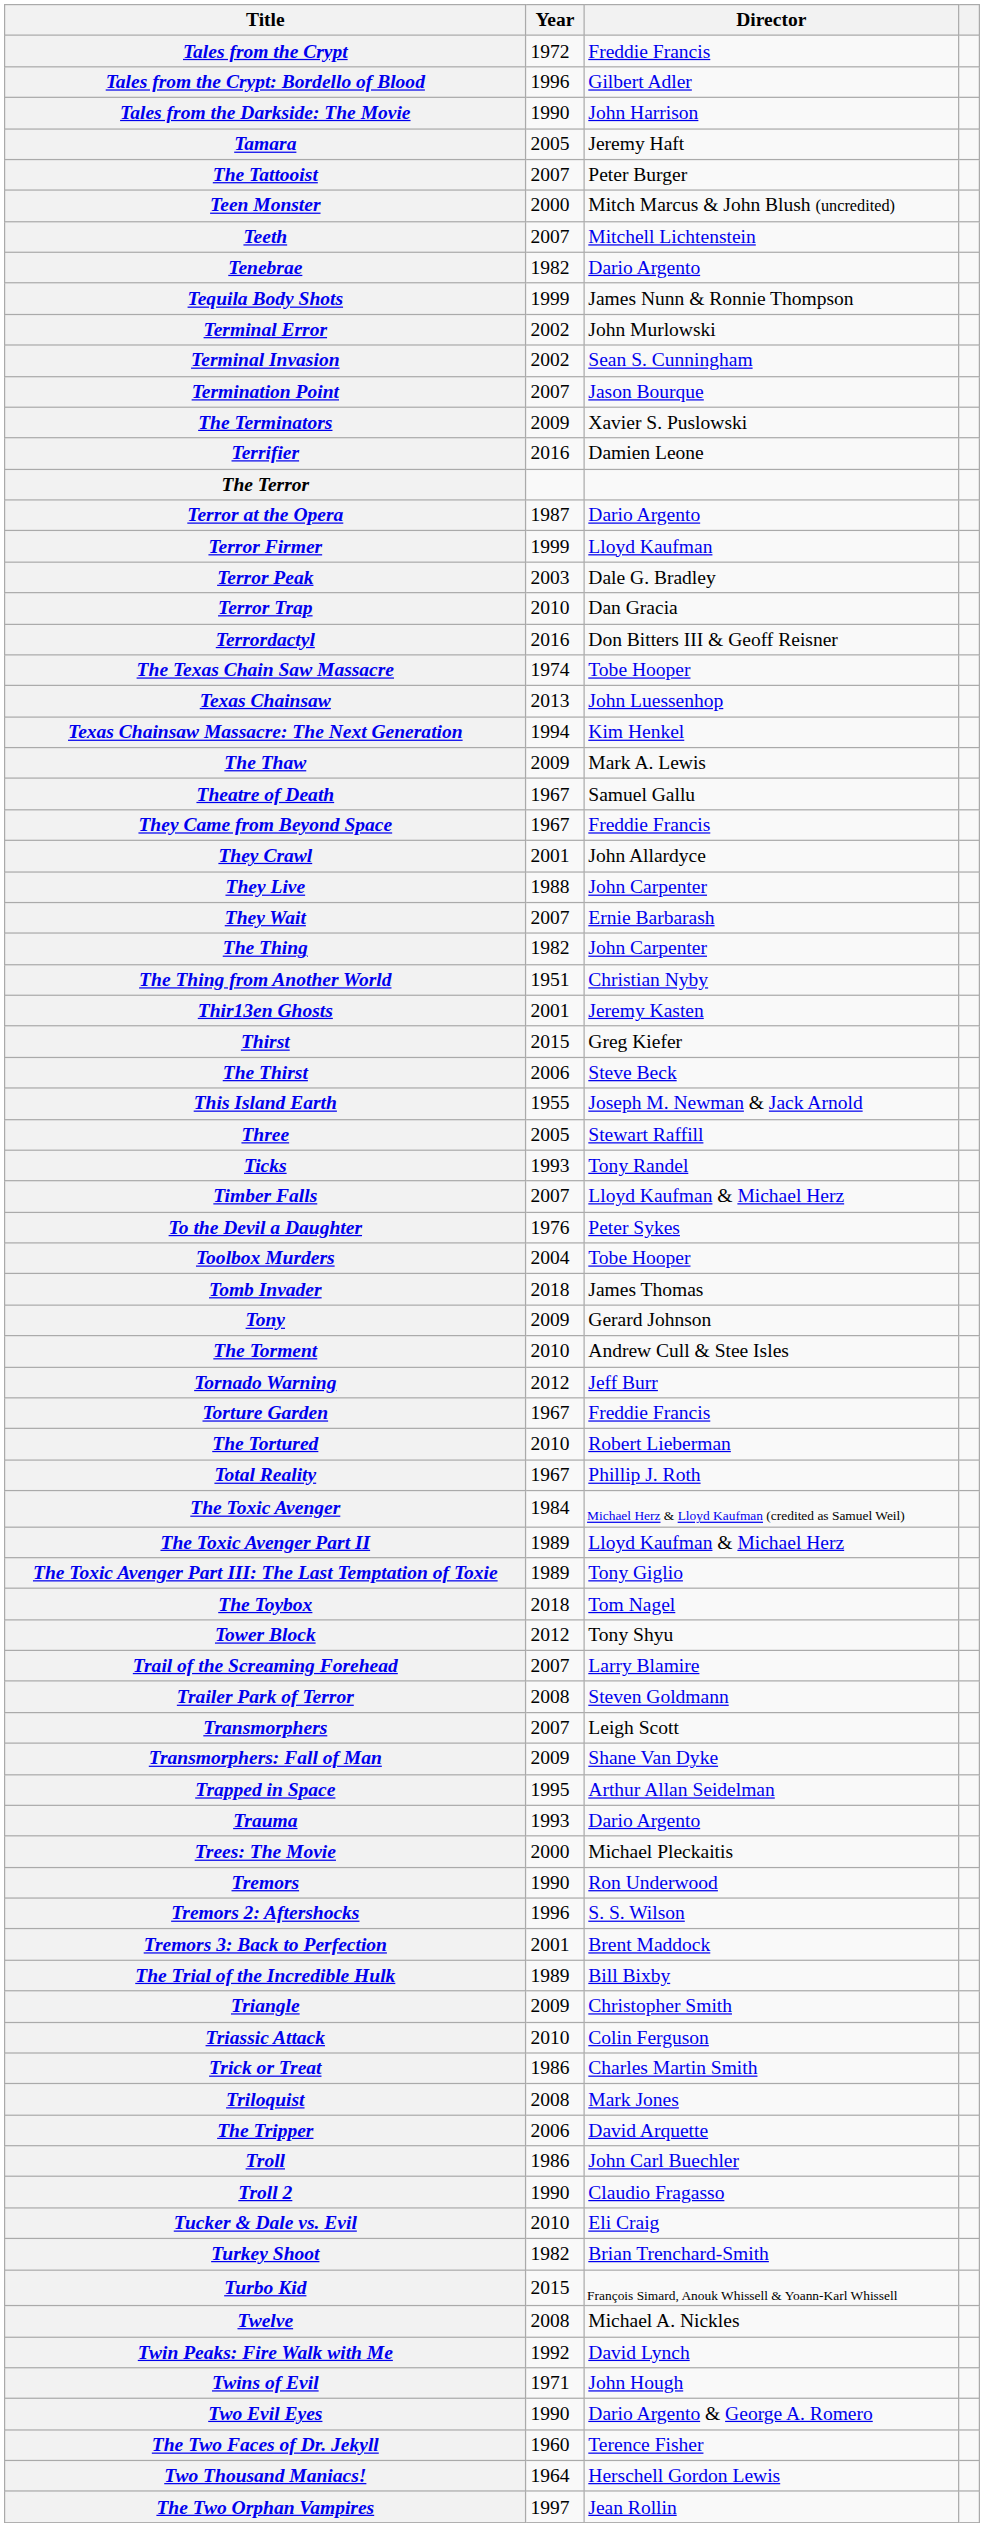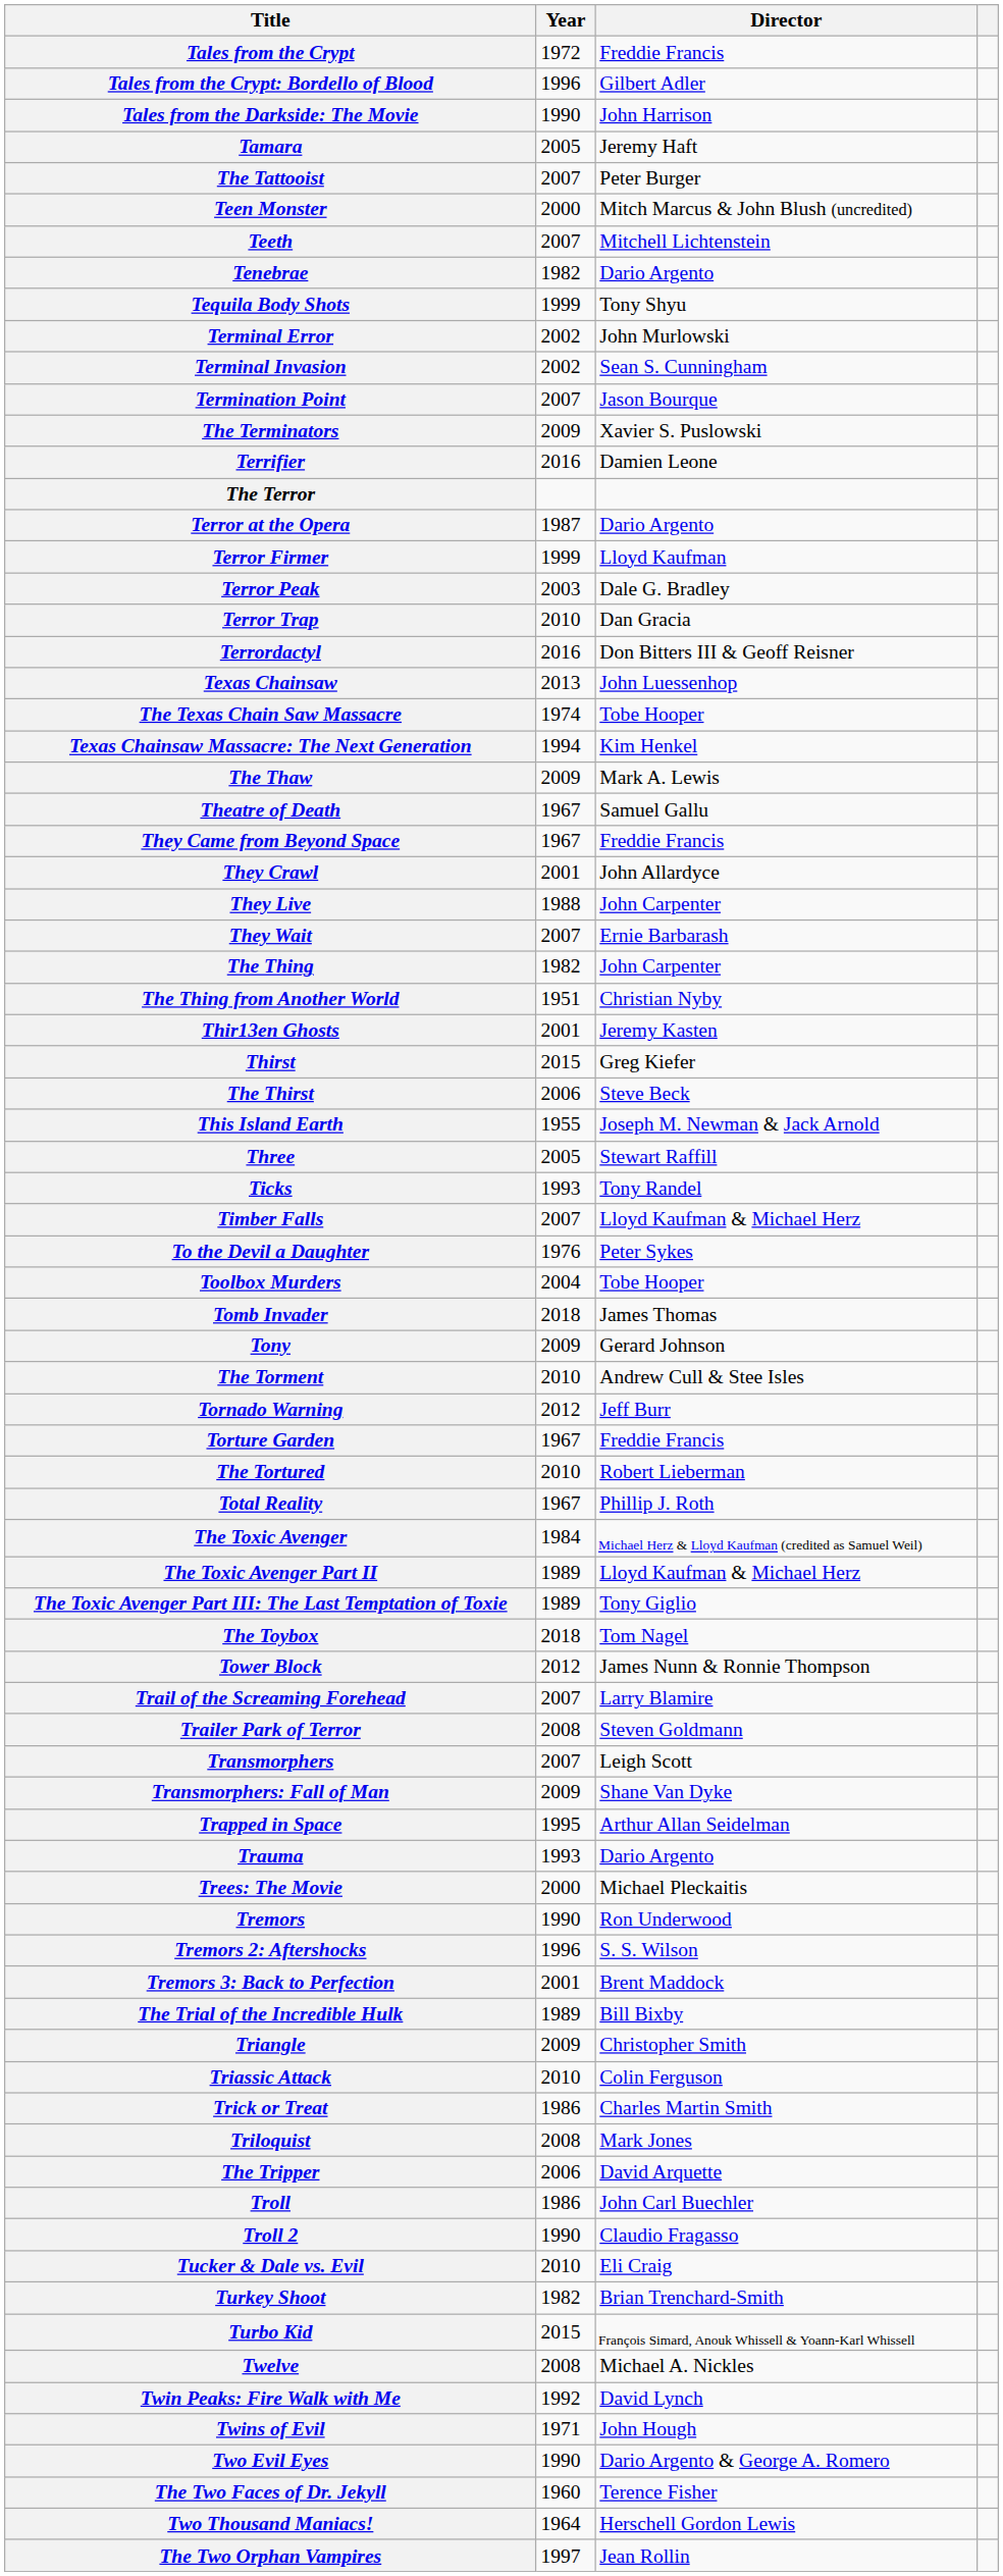Tequila Body Shots | Director: James Nunn & Ronnie Thompson -> Tony Shyu
rows swapped: The Texas Chain Saw Massacre <-> Texas Chainsaw
Tower Block | Director: Tony Shyu -> James Nunn & Ronnie Thompson
